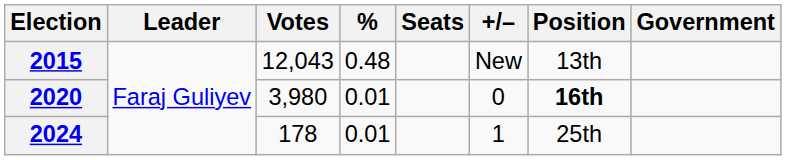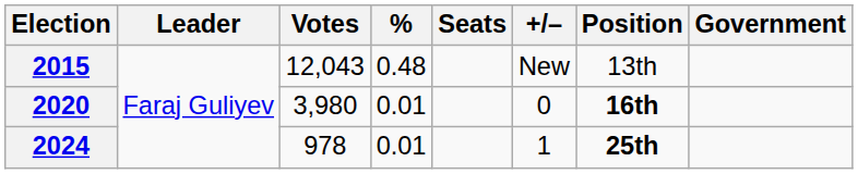2024 | Votes: 178 -> 978
2024 | Position: normal -> bold
